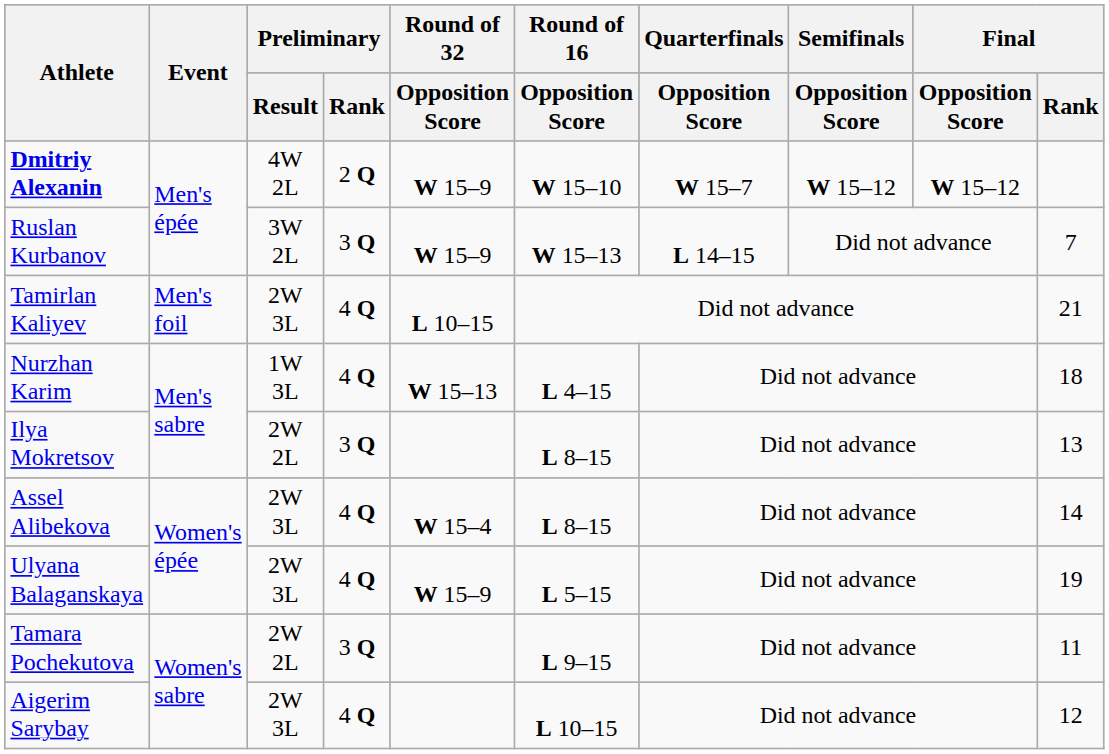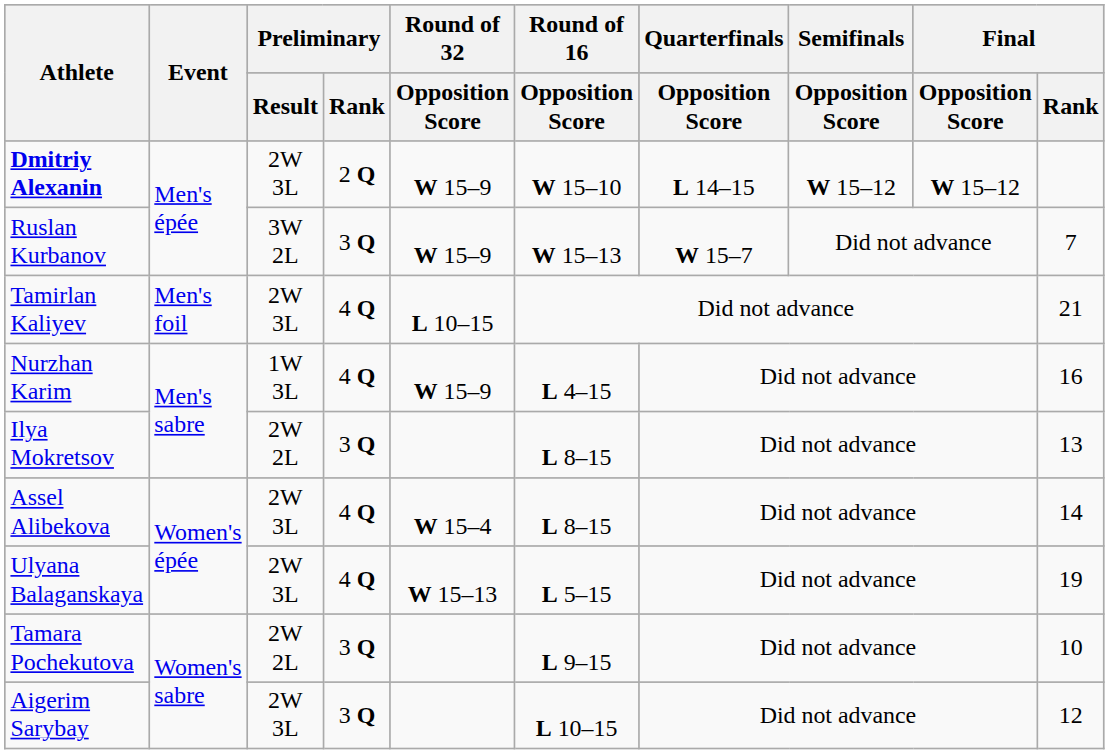Dmitriy Alexanin | Preliminary / Result: 4W 2L -> 2W 3L
Dmitriy Alexanin | Quarterfinals / Opposition Score: W 15–7 -> L 14–15
Ruslan Kurbanov | Quarterfinals / Opposition Score: L 14–15 -> W 15–7
Nurzhan Karim | Round of 32 / Opposition Score: W 15–13 -> W 15–9
Nurzhan Karim | Final / Rank: 18 -> 16
Ulyana Balaganskaya | Round of 32 / Opposition Score: W 15–9 -> W 15–13
Tamara Pochekutova | Final / Rank: 11 -> 10
Aigerim Sarybay | Preliminary / Rank: 4 Q -> 3 Q
